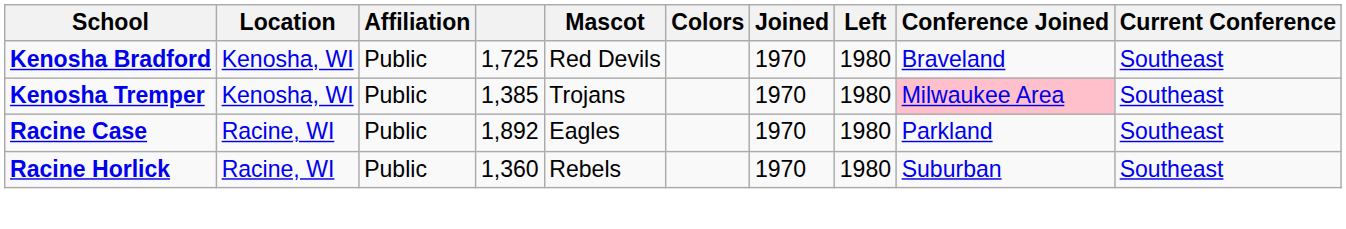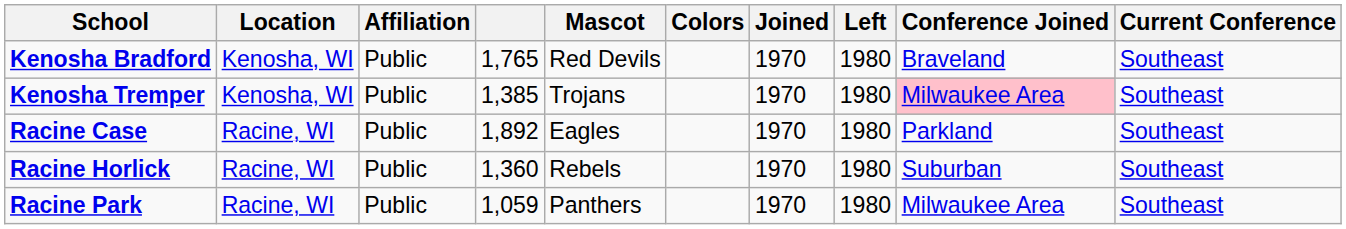Kenosha Bradford | column 4: 1,725 -> 1,765
+ row: Racine Park | Racine, WI | Public | 1,059 | Panthers | 1970 | 1980 | Milwaukee Area | Southeast
